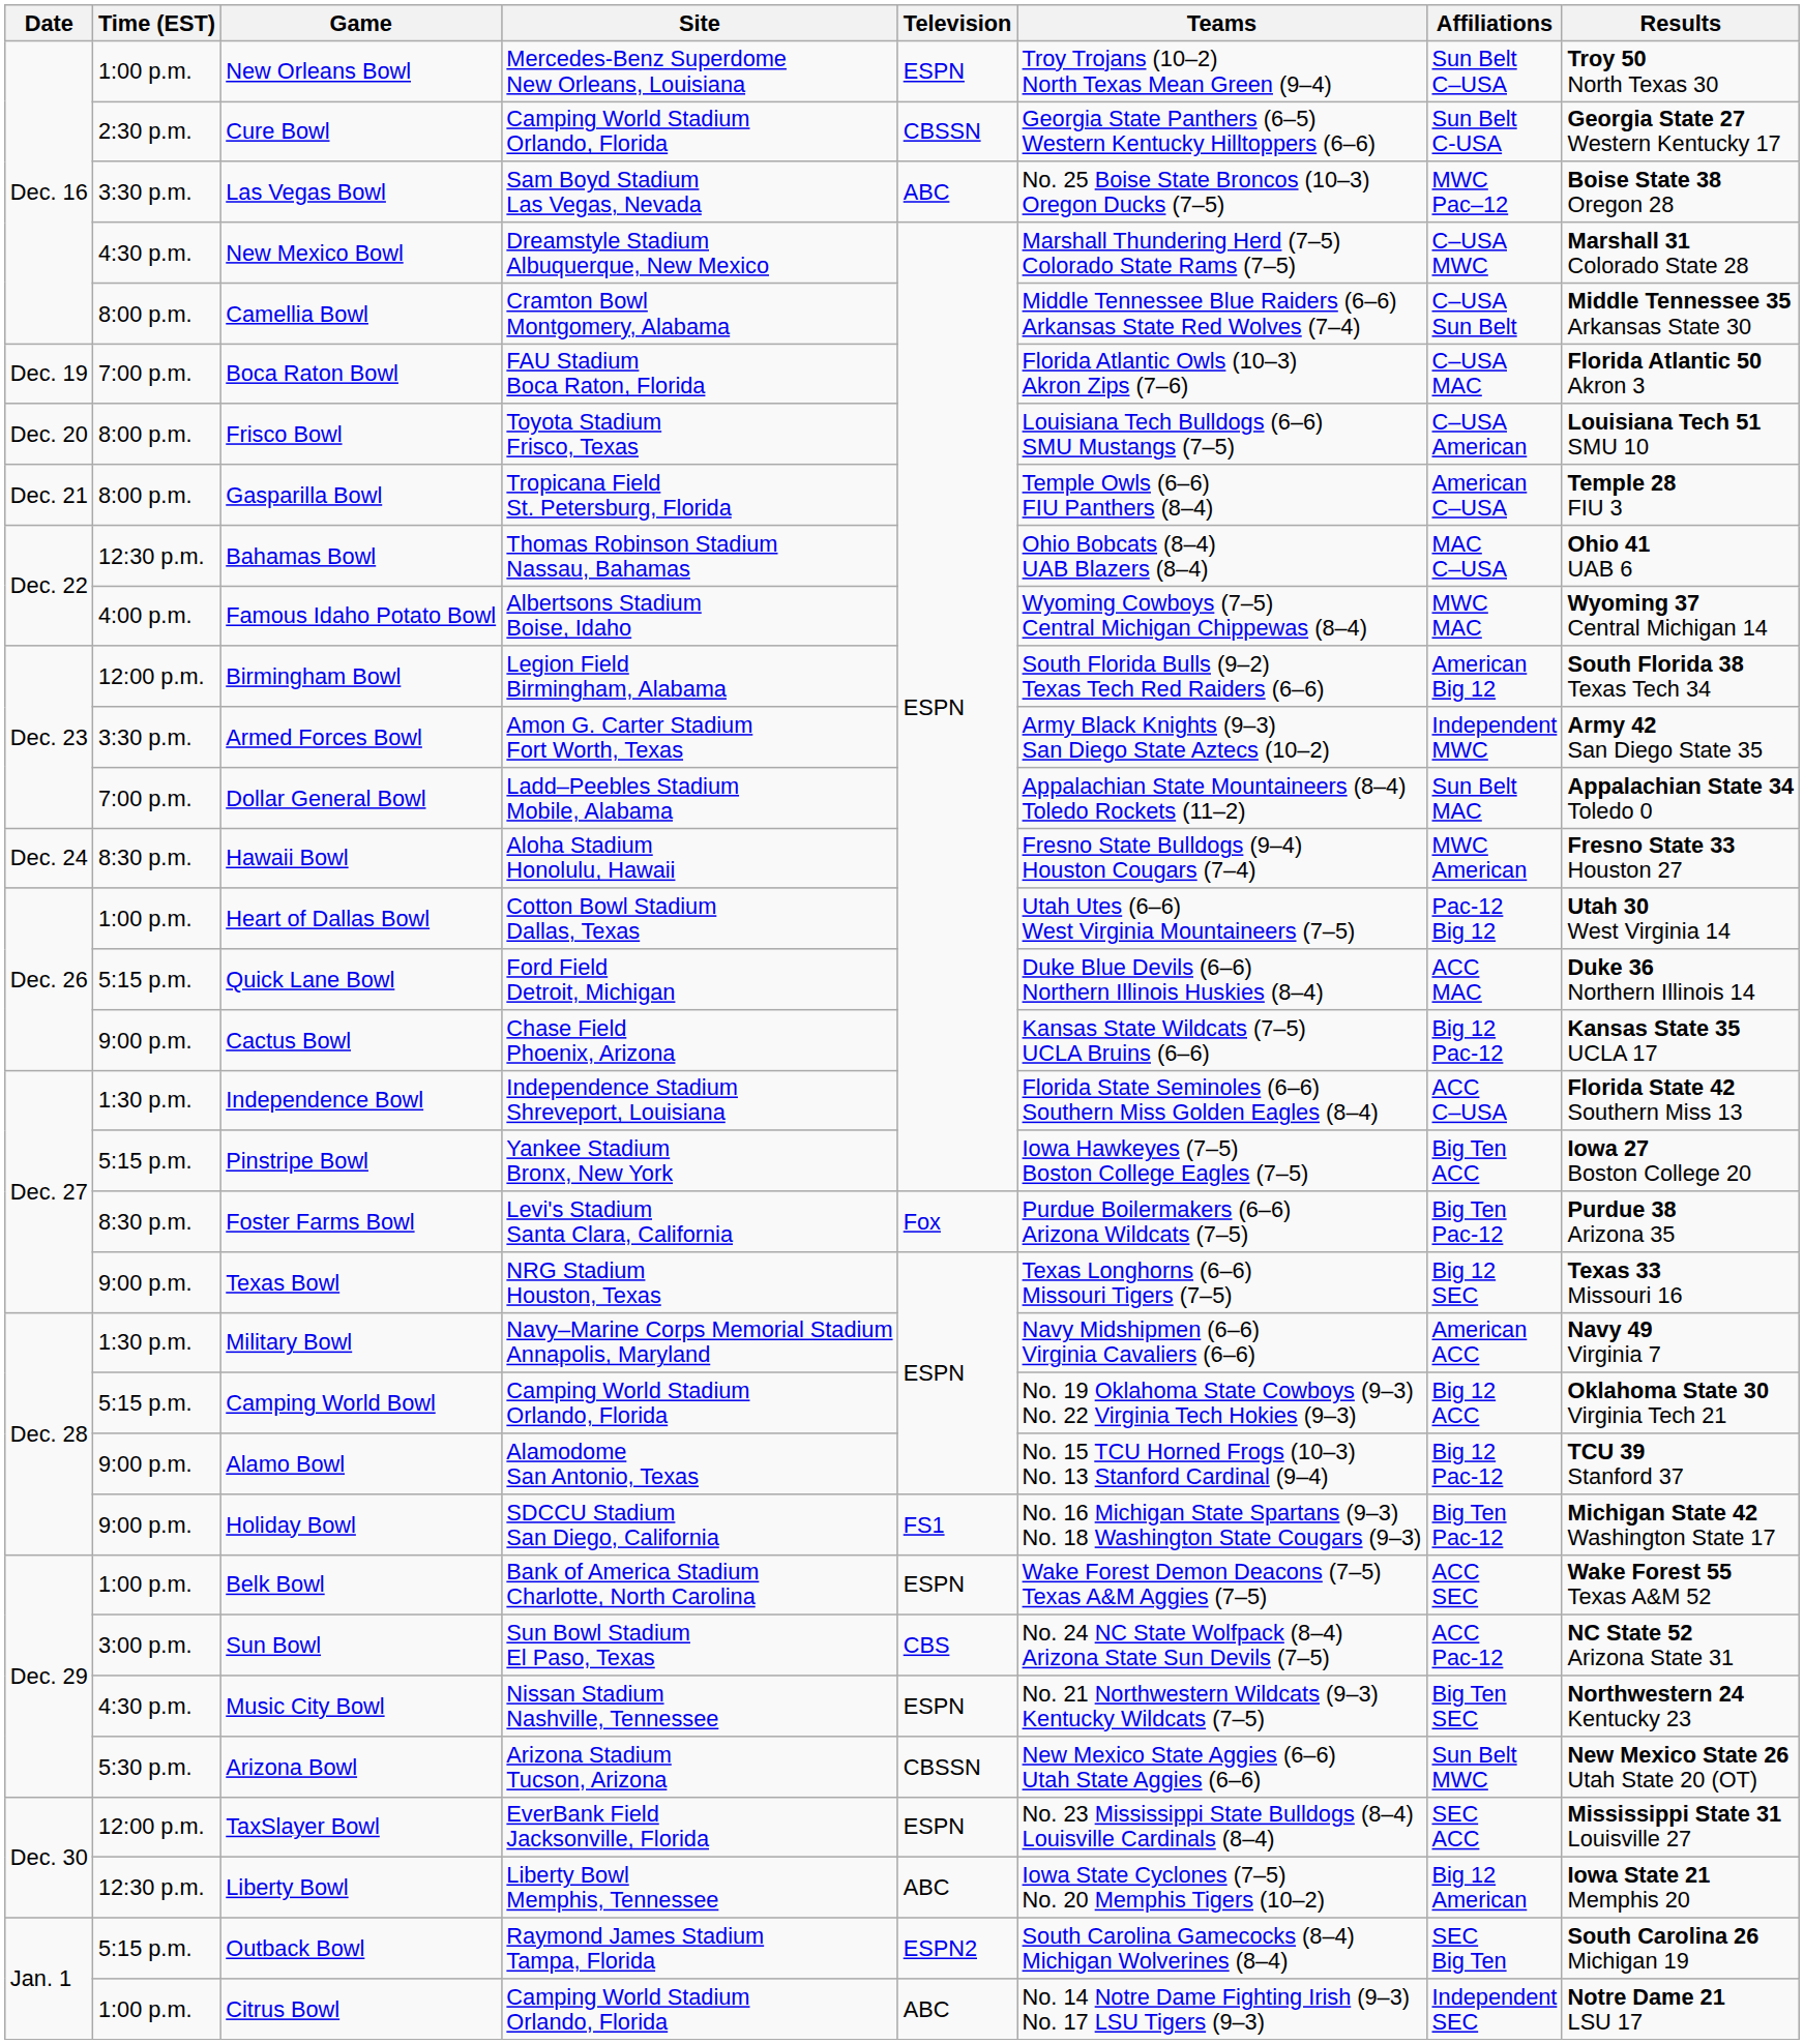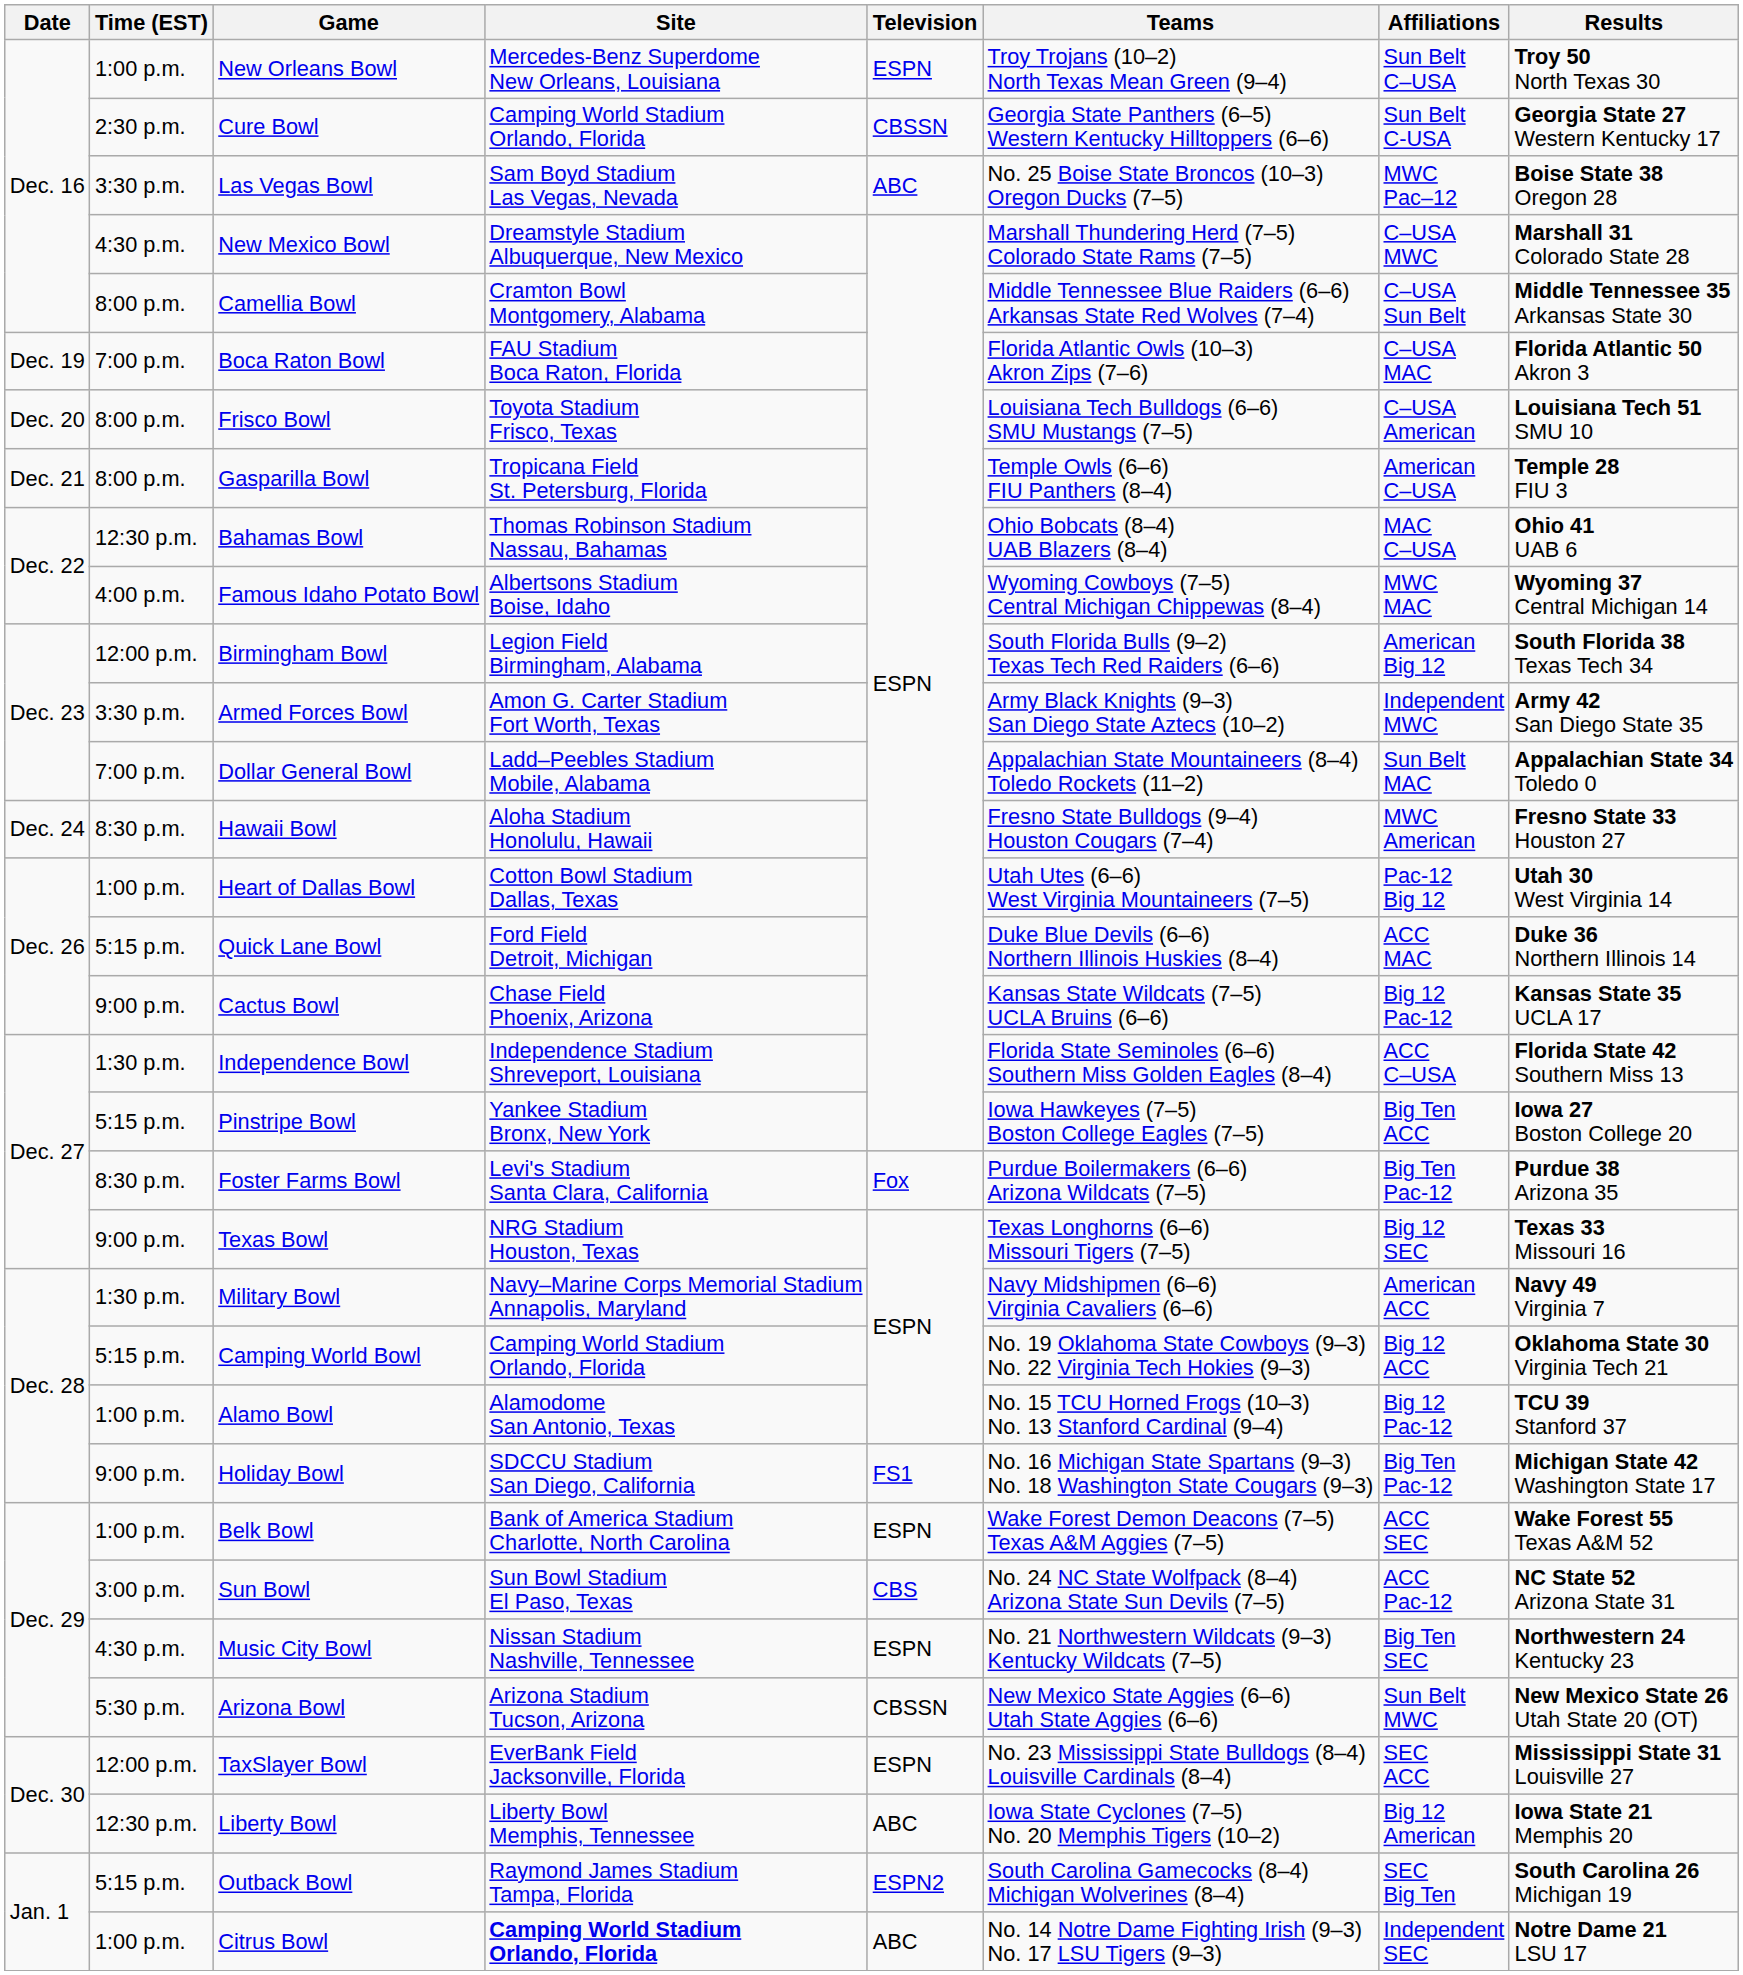Alamo Bowl | Time (EST): 9:00 p.m. -> 1:00 p.m.
Citrus Bowl | Site: normal -> bold
